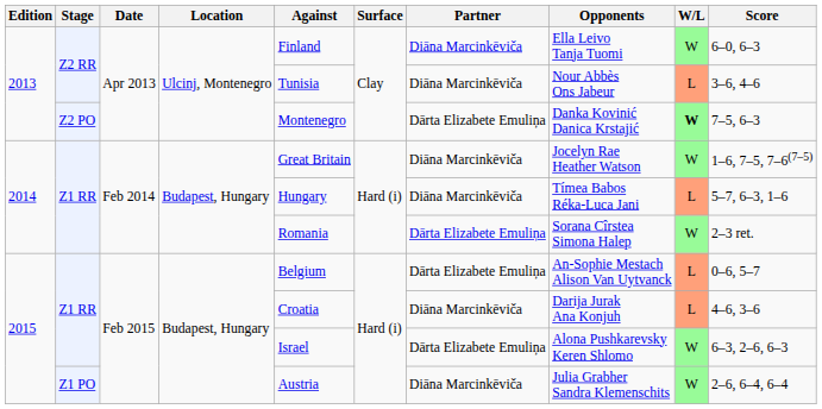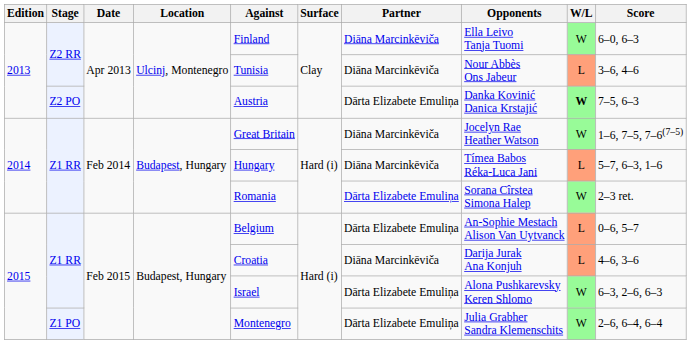Z2 PO | Against: Montenegro -> Austria
Z1 PO | Against: Austria -> Montenegro
Z1 PO | Partner: Diāna Marcinkēviča -> Dārta Elizabete Emuliņa
